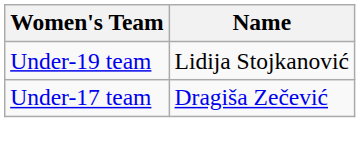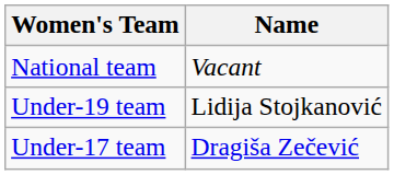+ row: National team | Vacant
